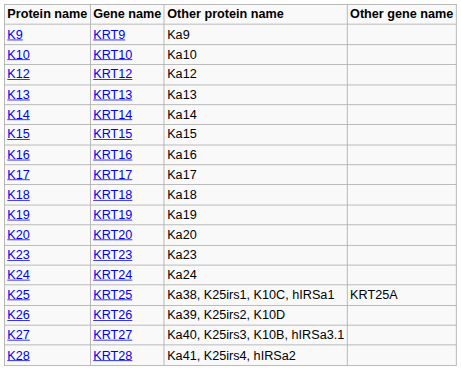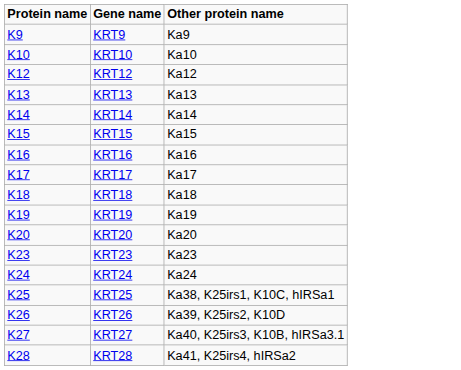- column: Other gene name | KRT25A
